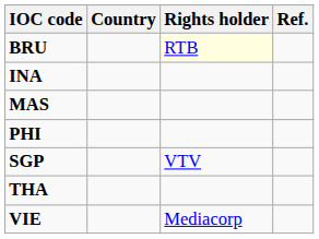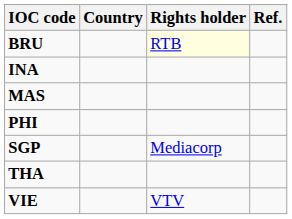SGP | Rights holder: VTV -> Mediacorp
VIE | Rights holder: Mediacorp -> VTV
